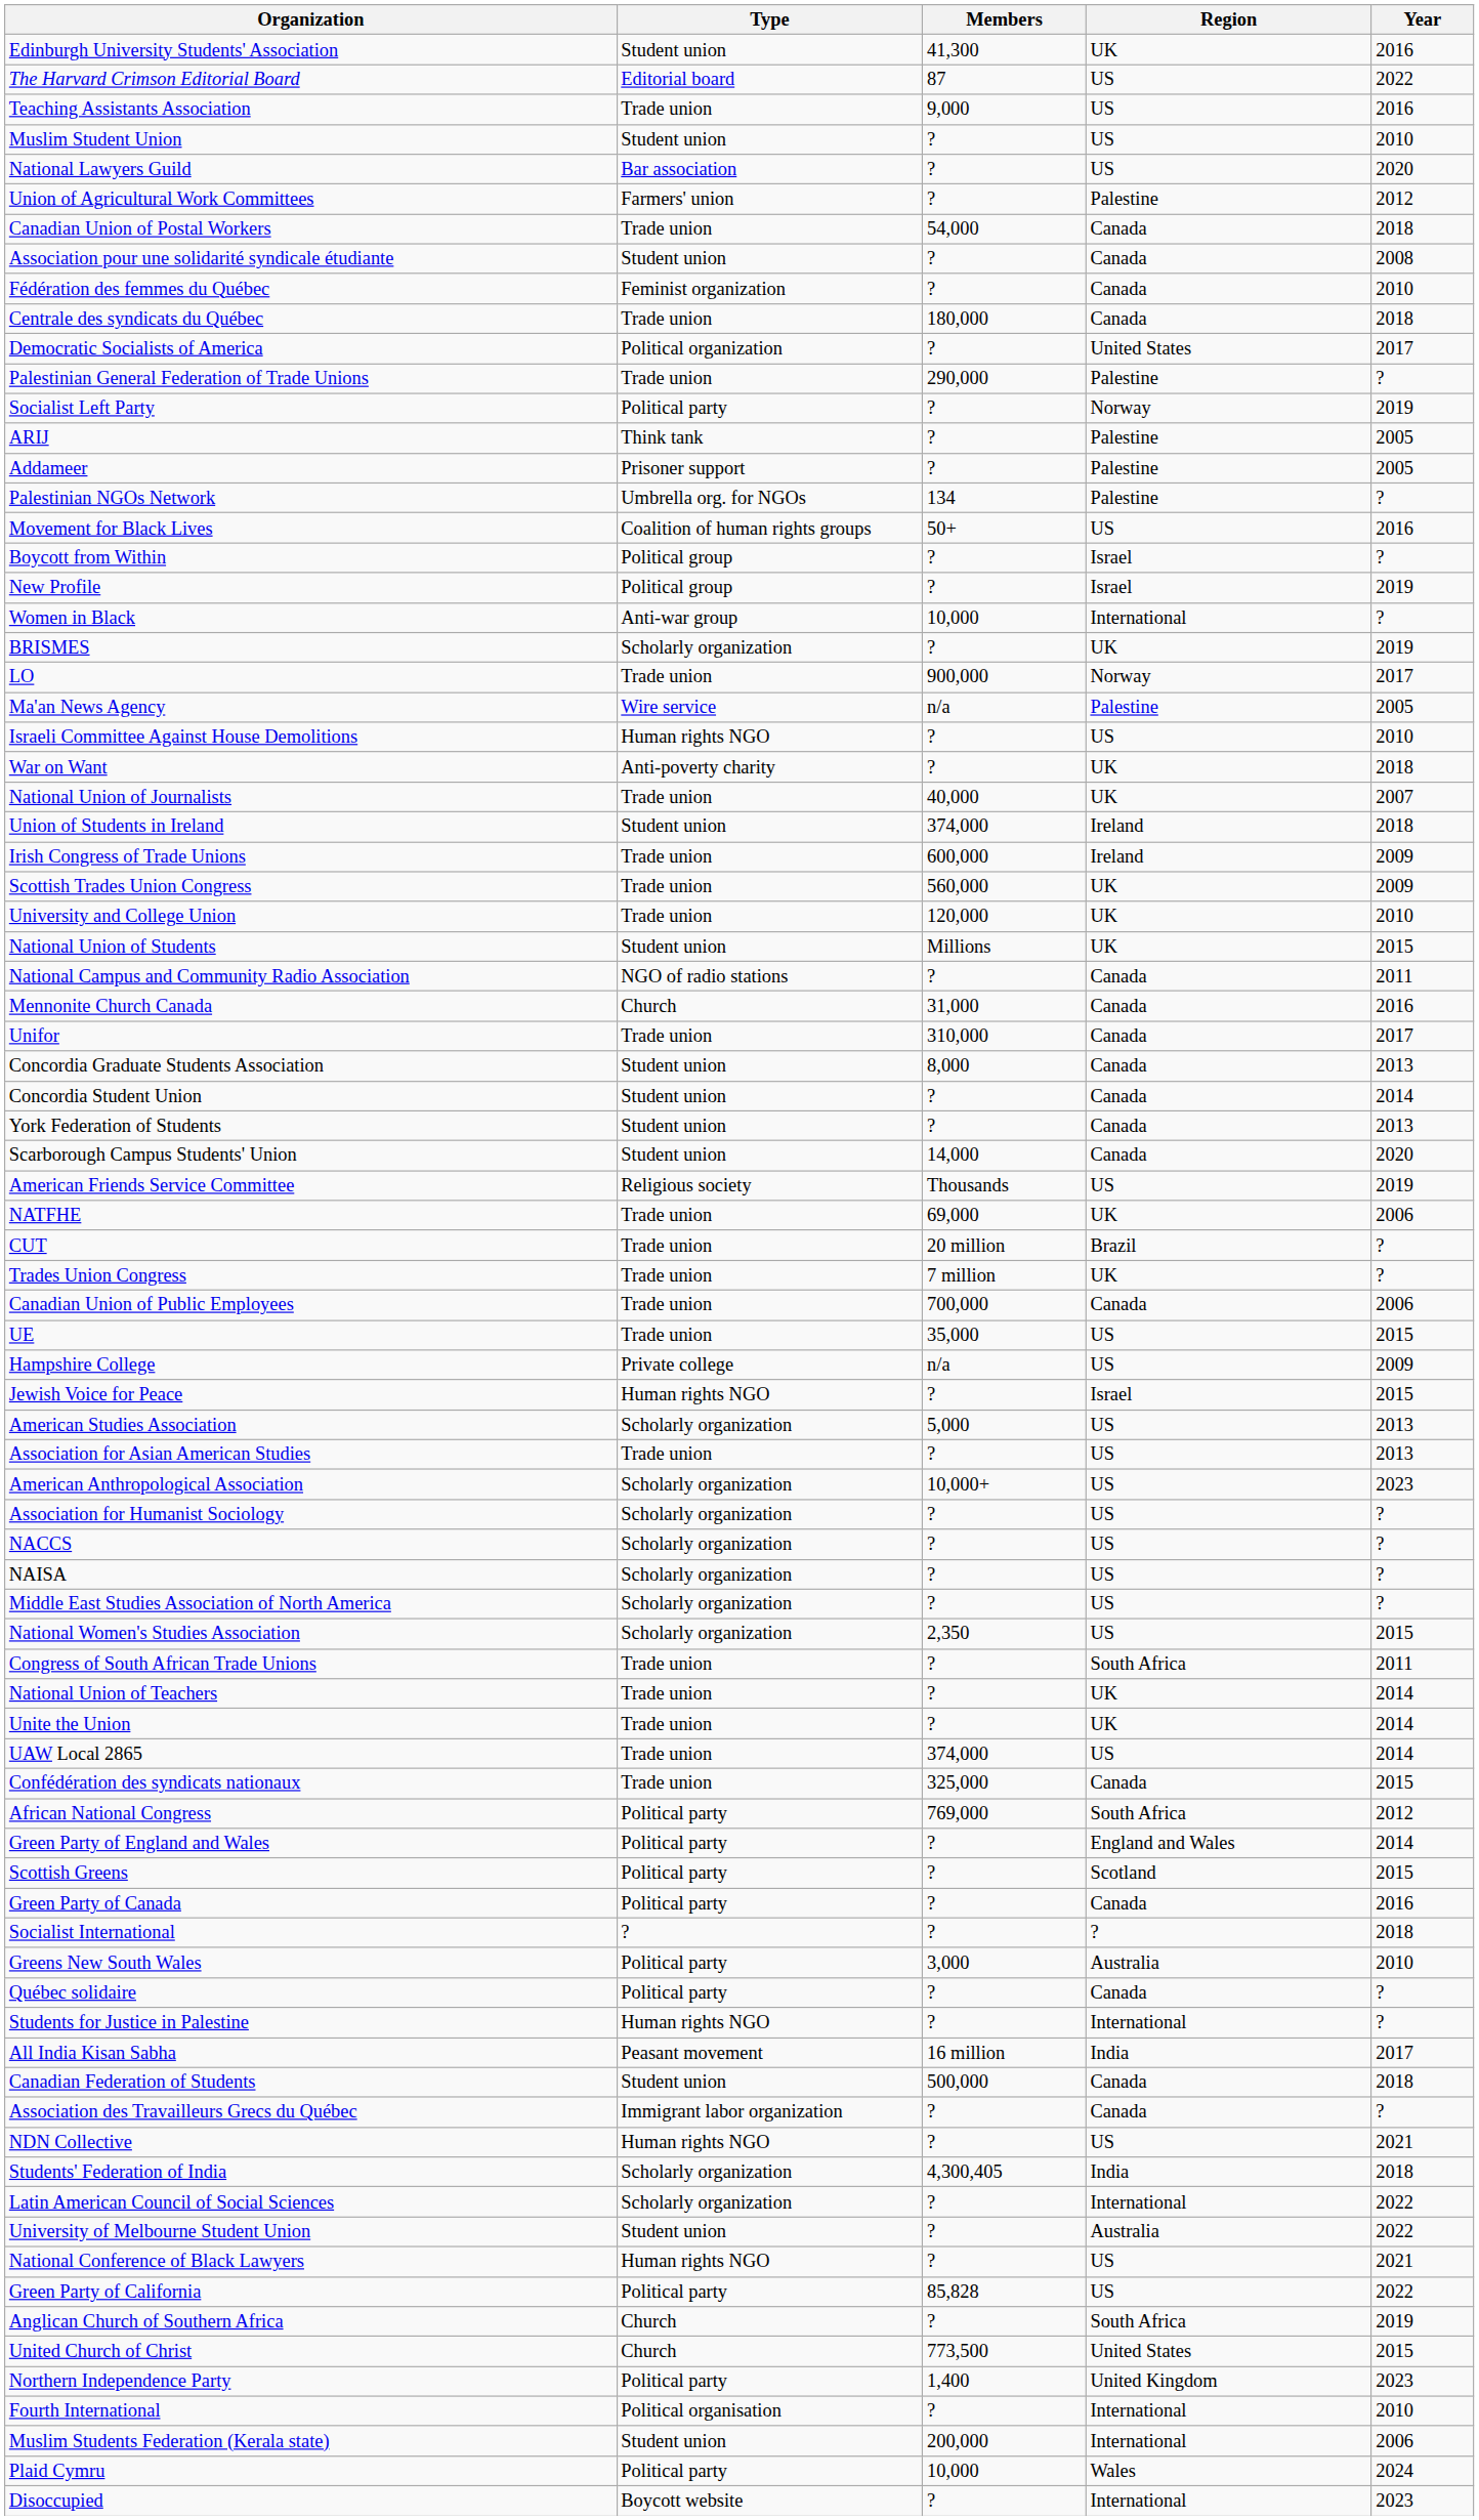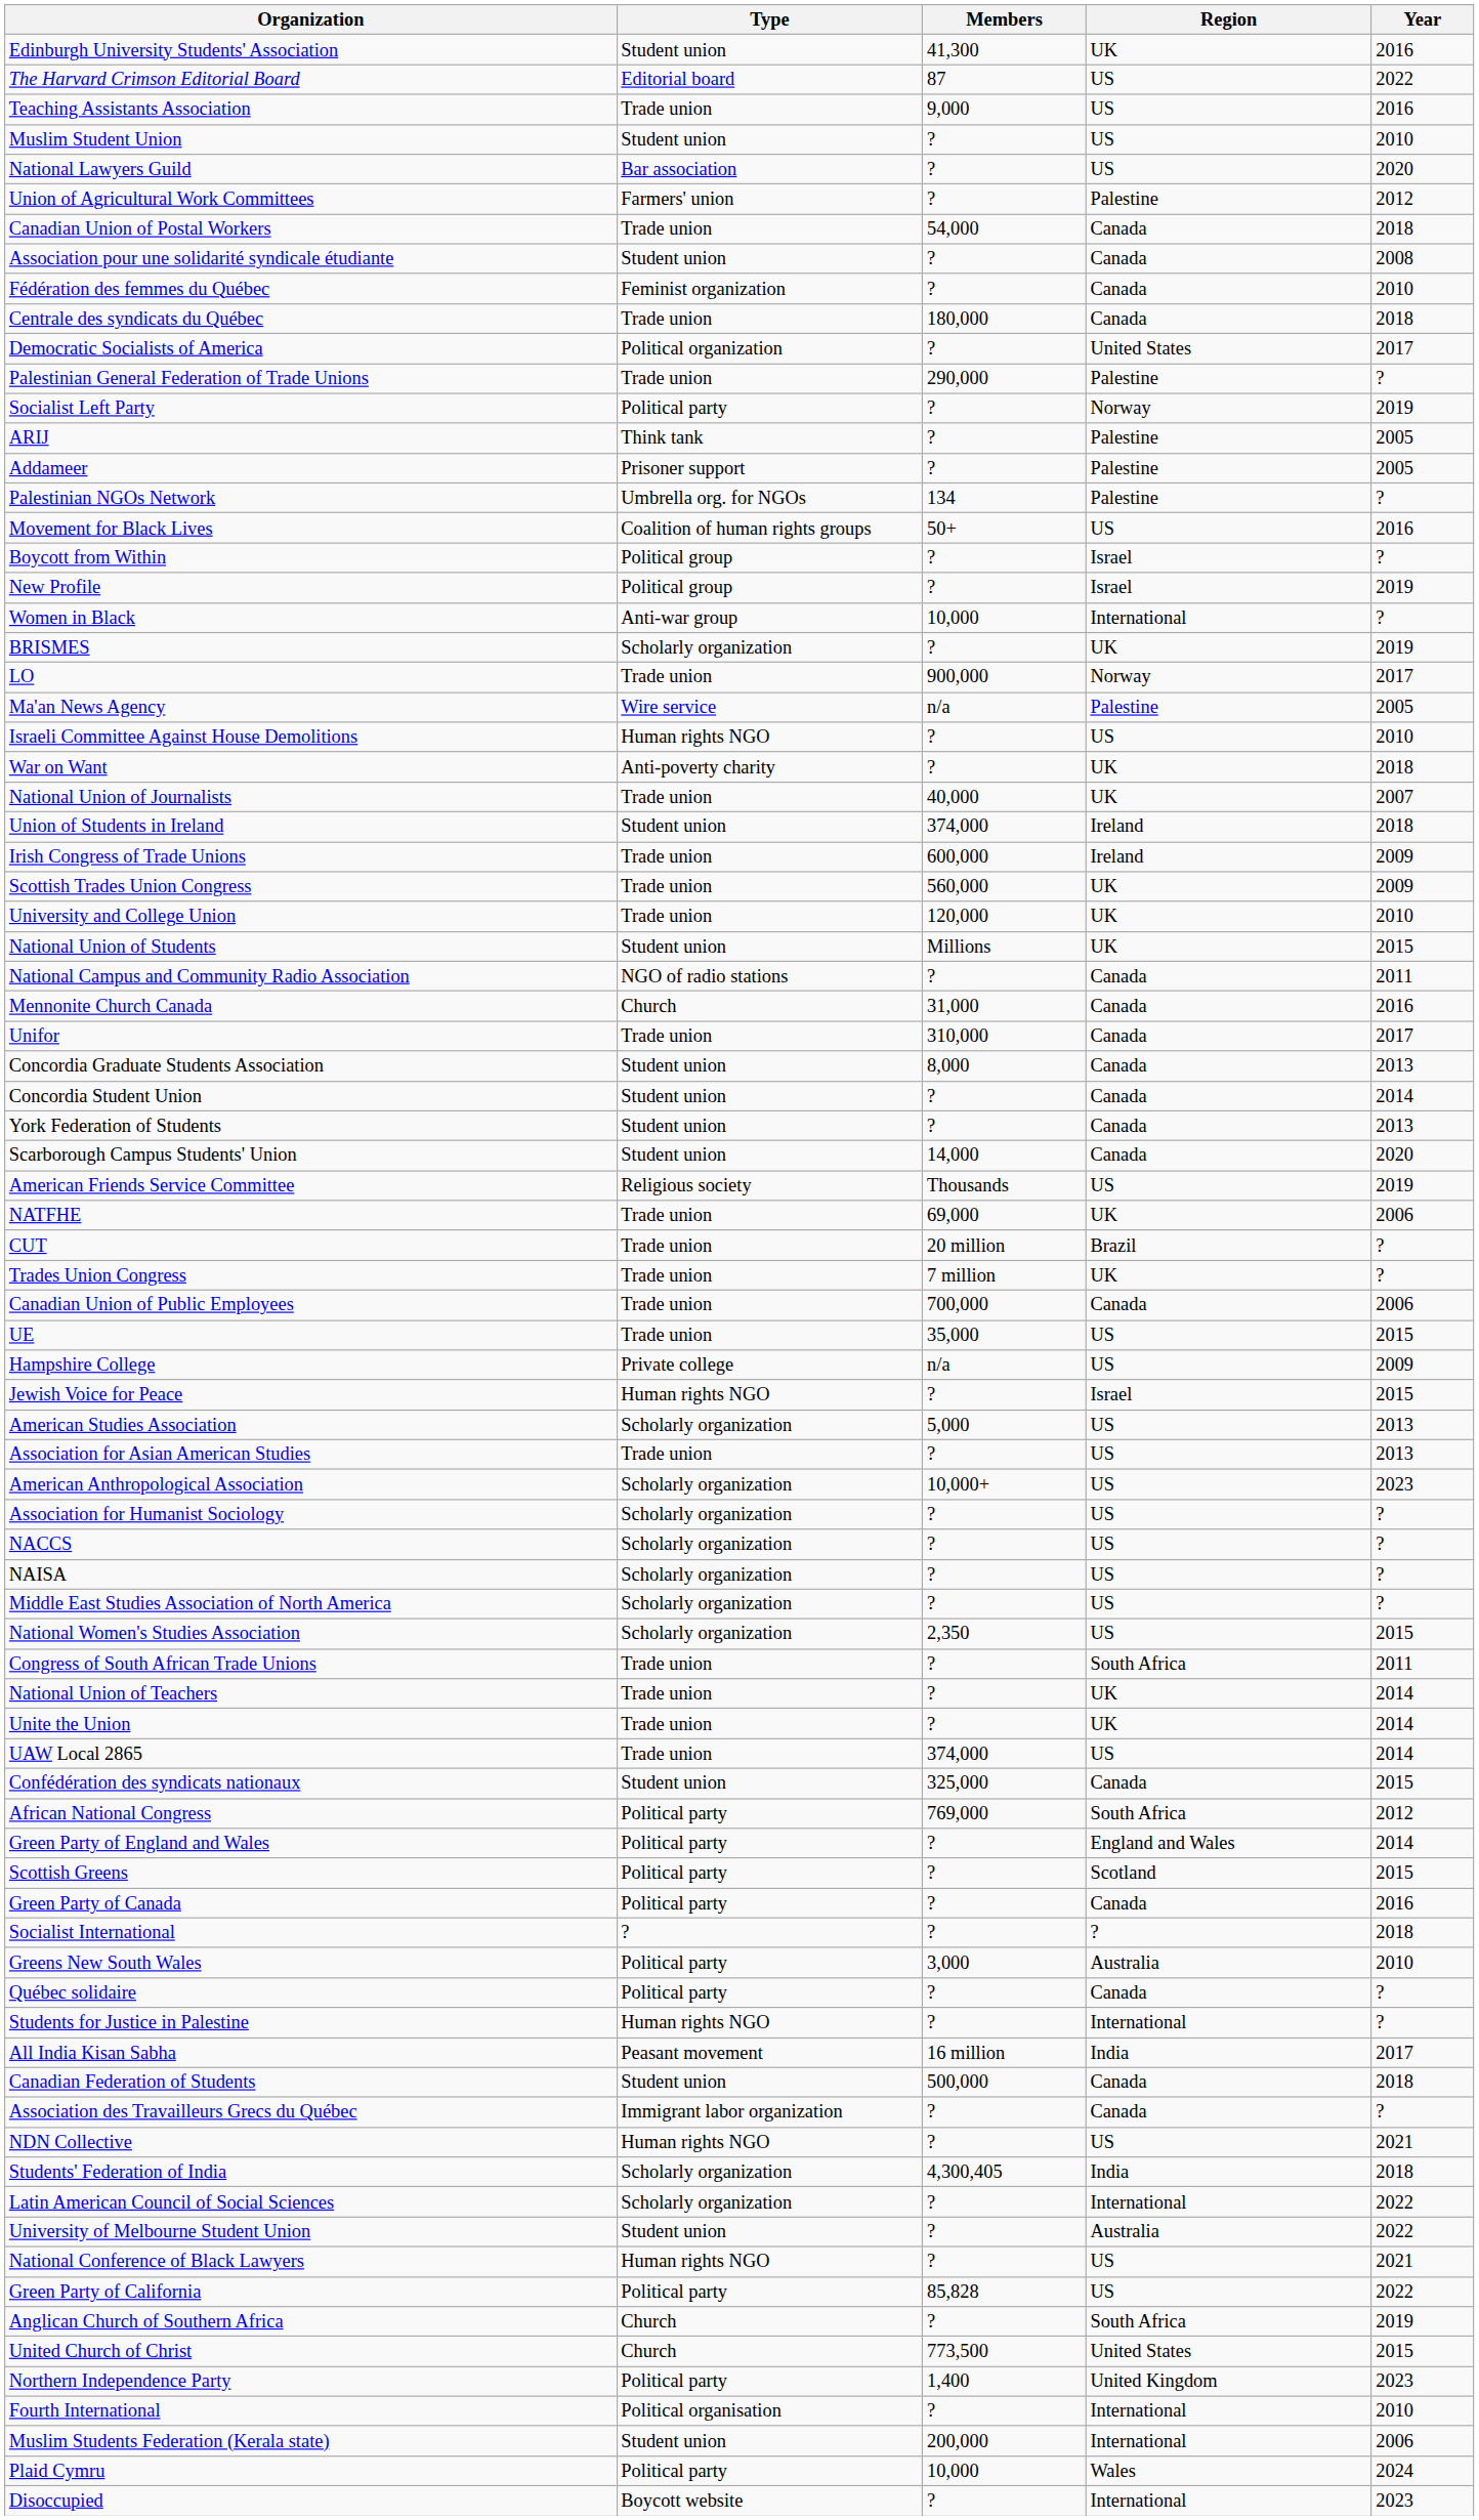Confédération des syndicats nationaux | Type: Trade union -> Student union
